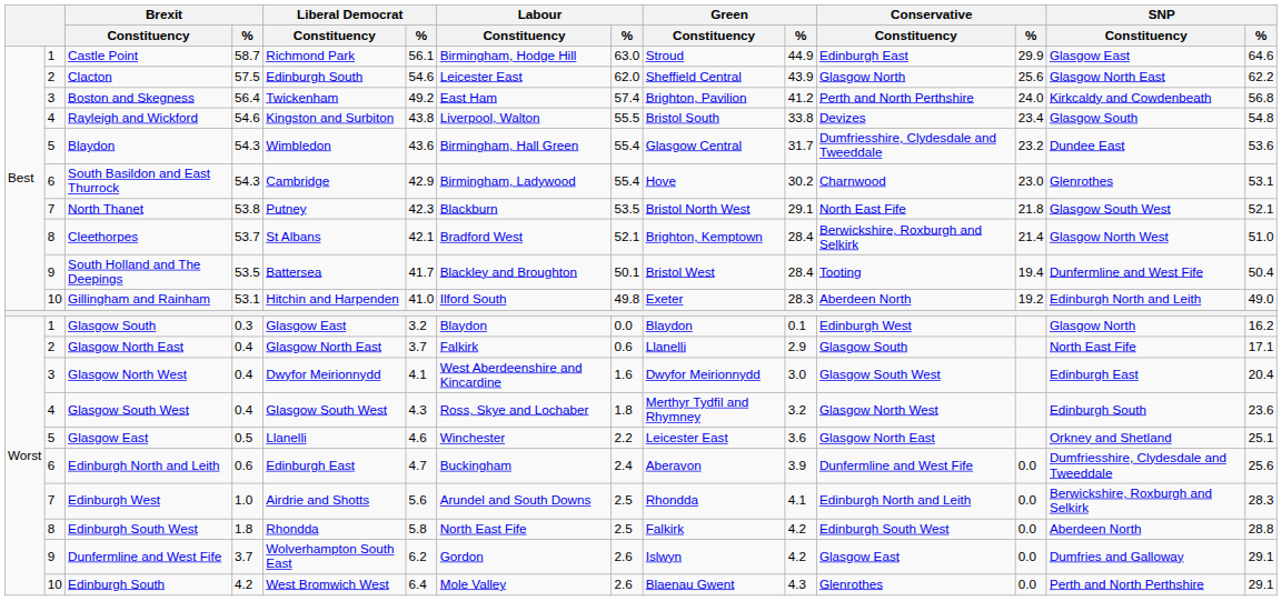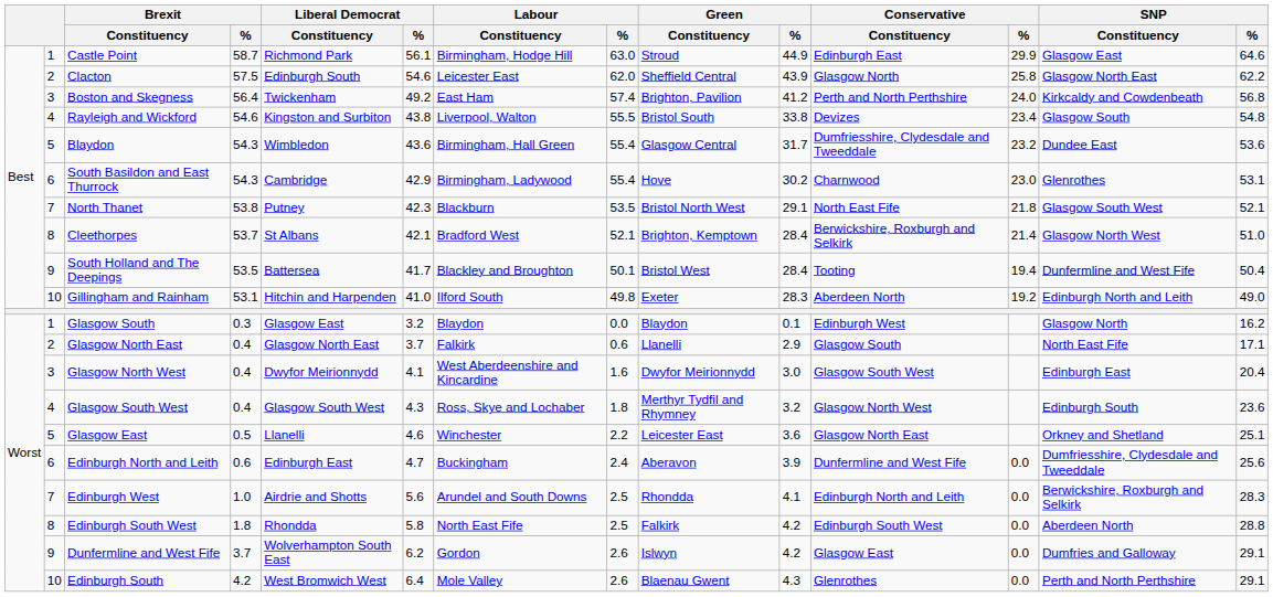Clacton | Conservative / %: 25.6 -> 25.8
